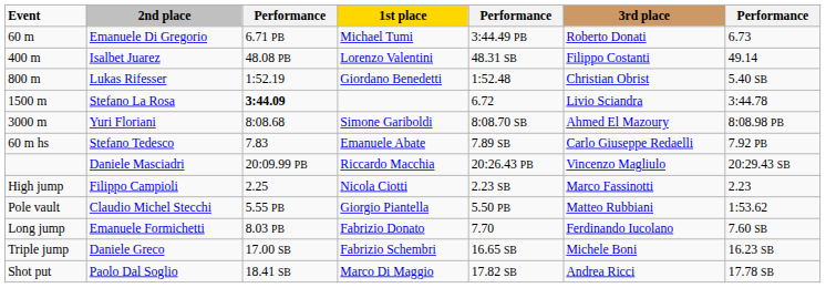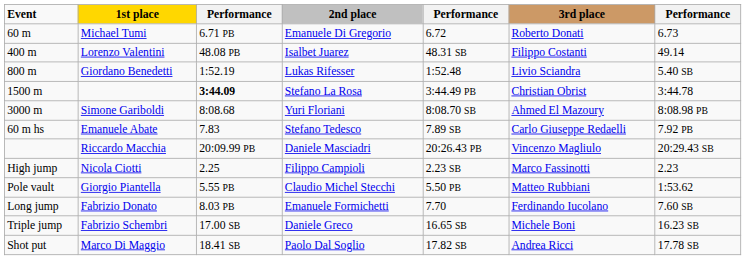columns swapped: 1st place <-> 2nd place
60 m | column 5: 3:44.49 PB -> 6.72
800 m | 3rd place: Christian Obrist -> Livio Sciandra
1500 m | column 5: 6.72 -> 3:44.49 PB
1500 m | 3rd place: Livio Sciandra -> Christian Obrist
